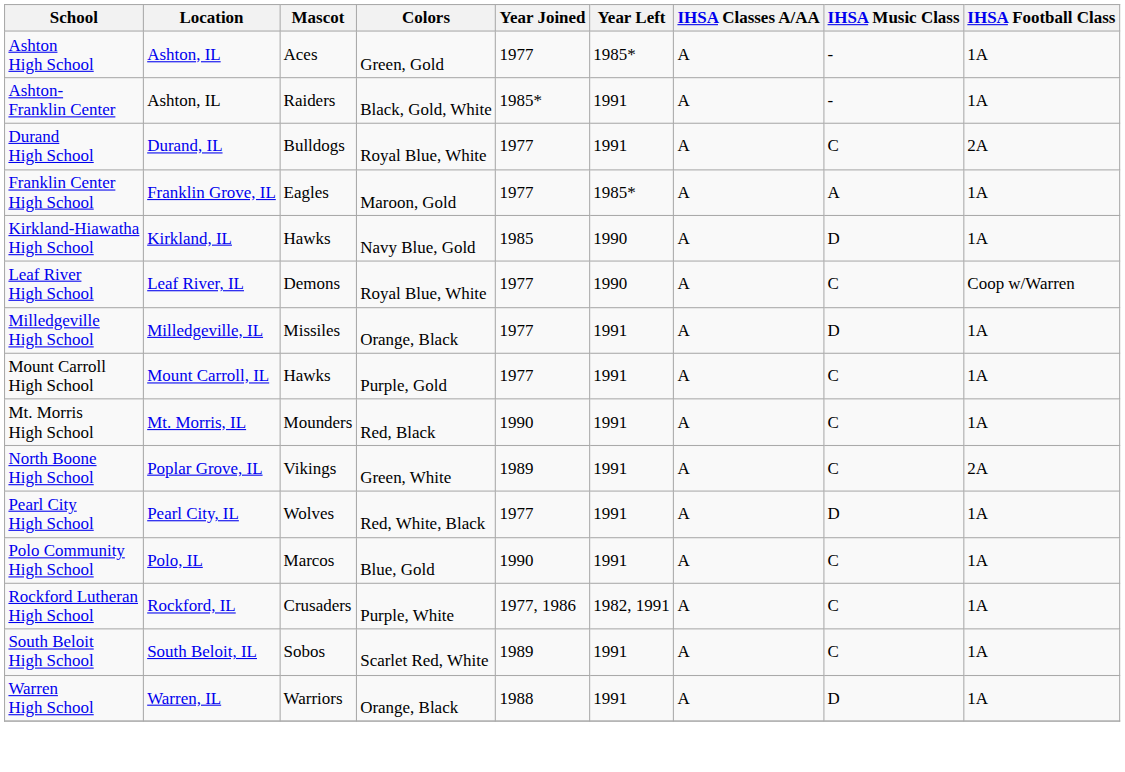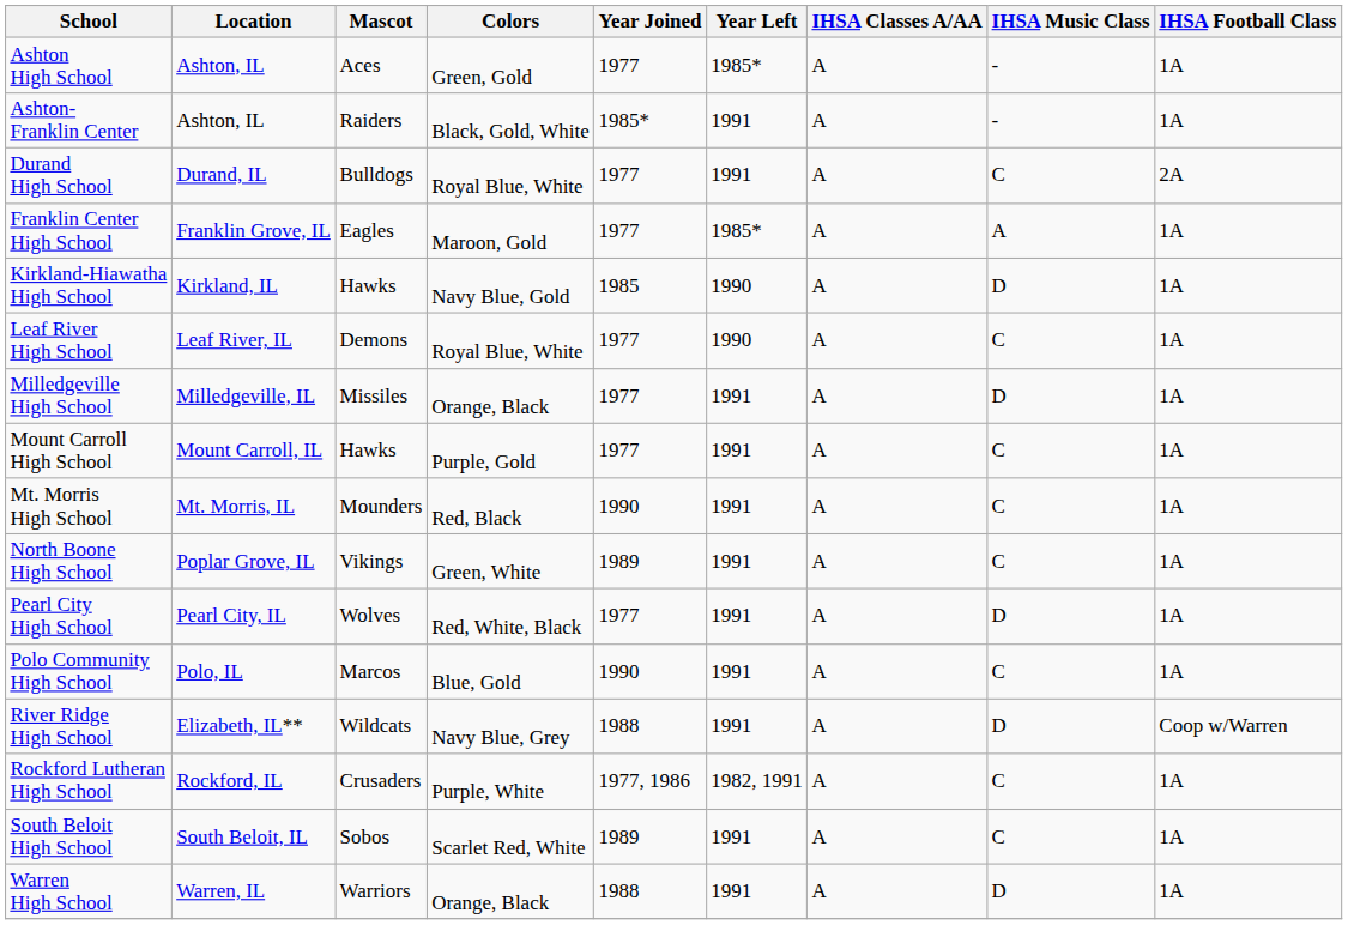Leaf River High School | IHSA Football Class: Coop w/Warren -> 1A
North Boone High School | IHSA Football Class: 2A -> 1A
+ row: River Ridge High School | Elizabeth, IL** | Wildcats | Navy Blue, Grey | 1988 | 1991 | A | D | Coop w/Warren
